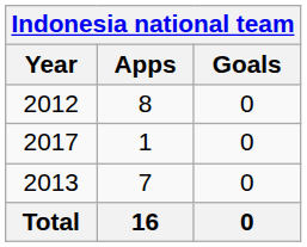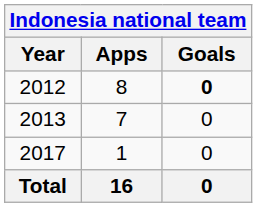2012 | Goals: normal -> bold
rows swapped: 2013 <-> 2017
